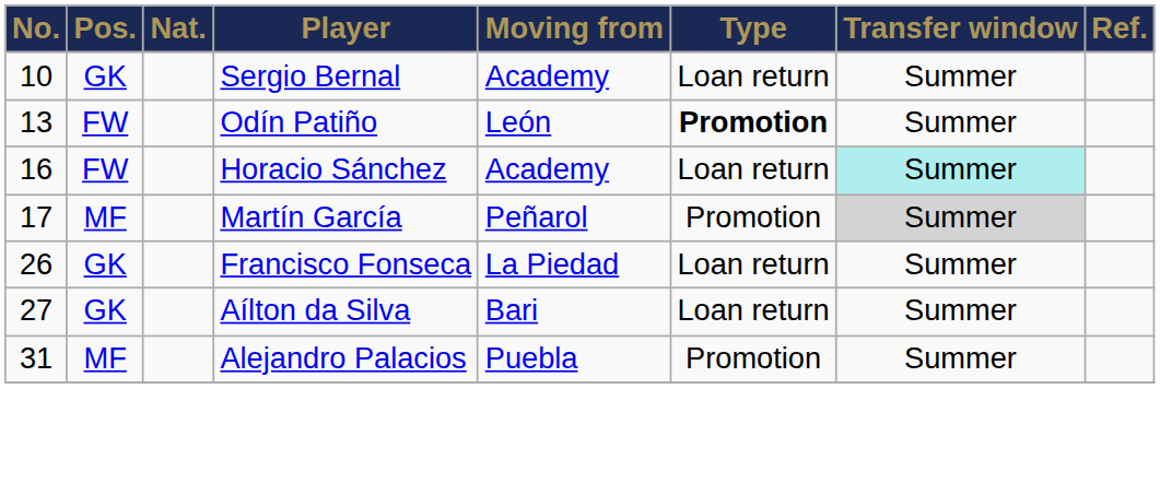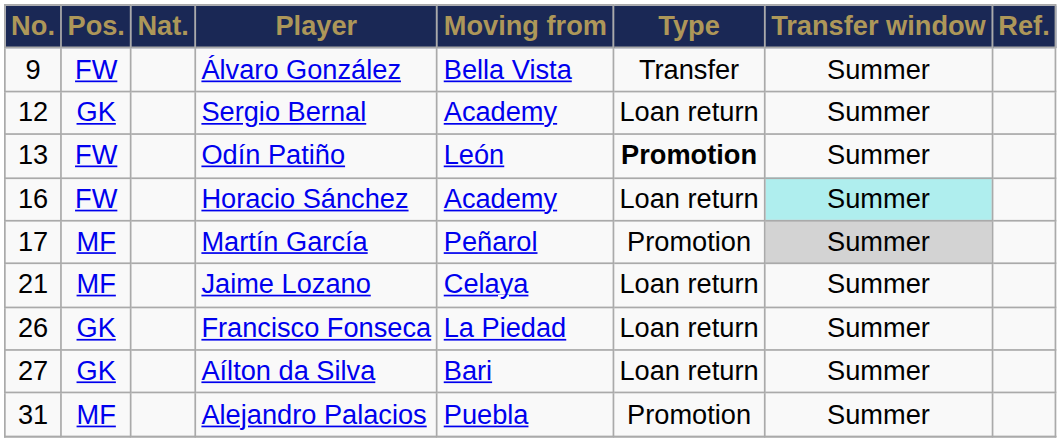+ row: 9 | FW | Álvaro González | Bella Vista | Transfer | Summer
Sergio Bernal | No.: 10 -> 12
+ row: 21 | MF | Jaime Lozano | Celaya | Loan return | Summer
